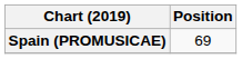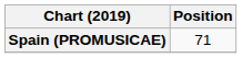Spain (PROMUSICAE) | Position: 69 -> 71
